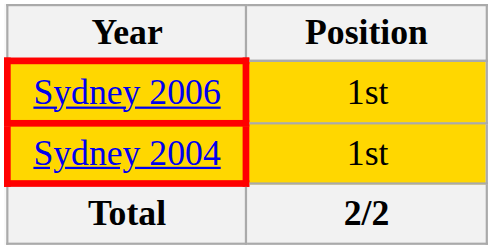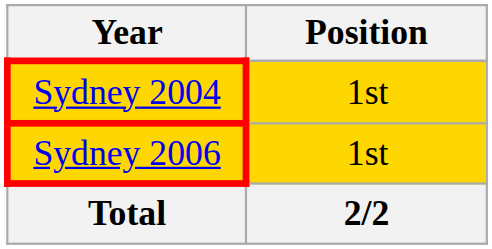rows swapped: Sydney 2004 <-> Sydney 2006
